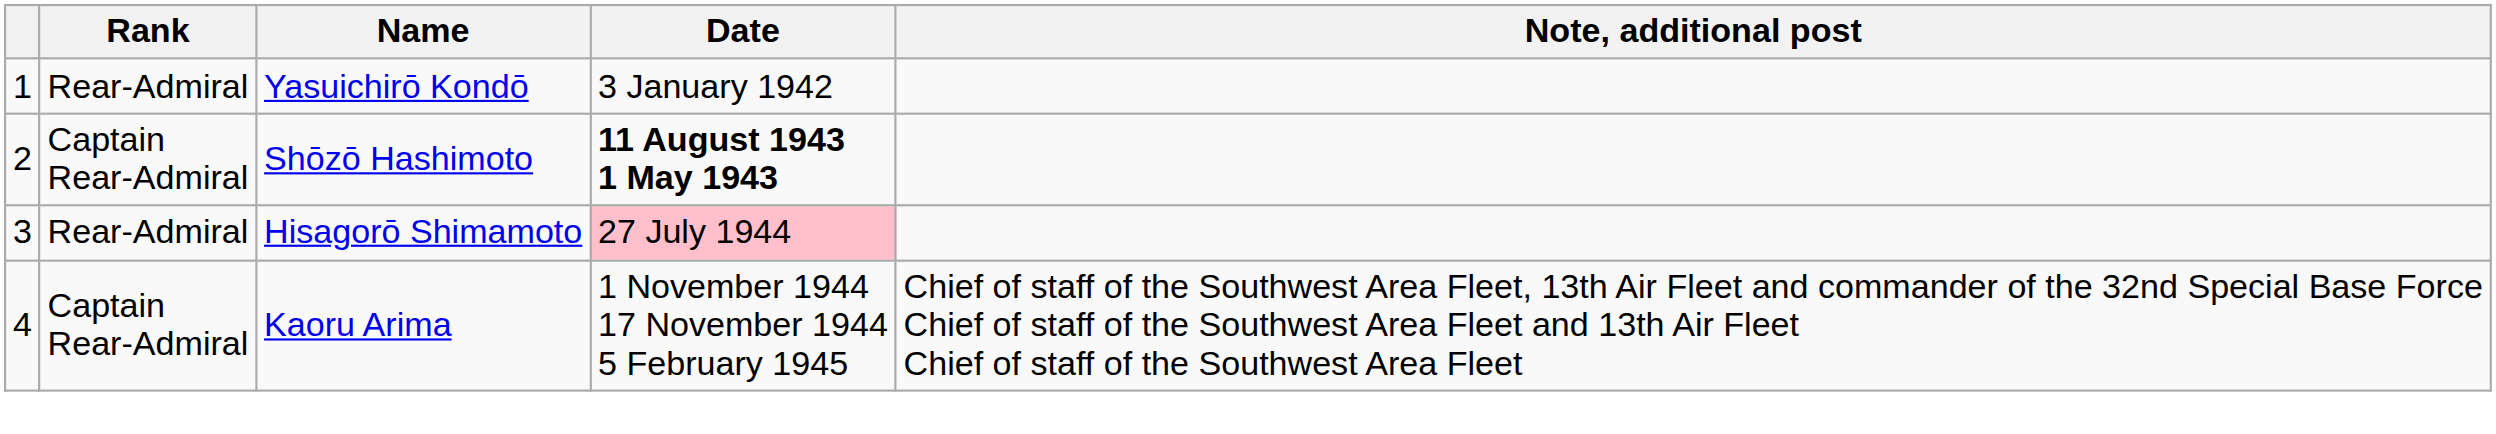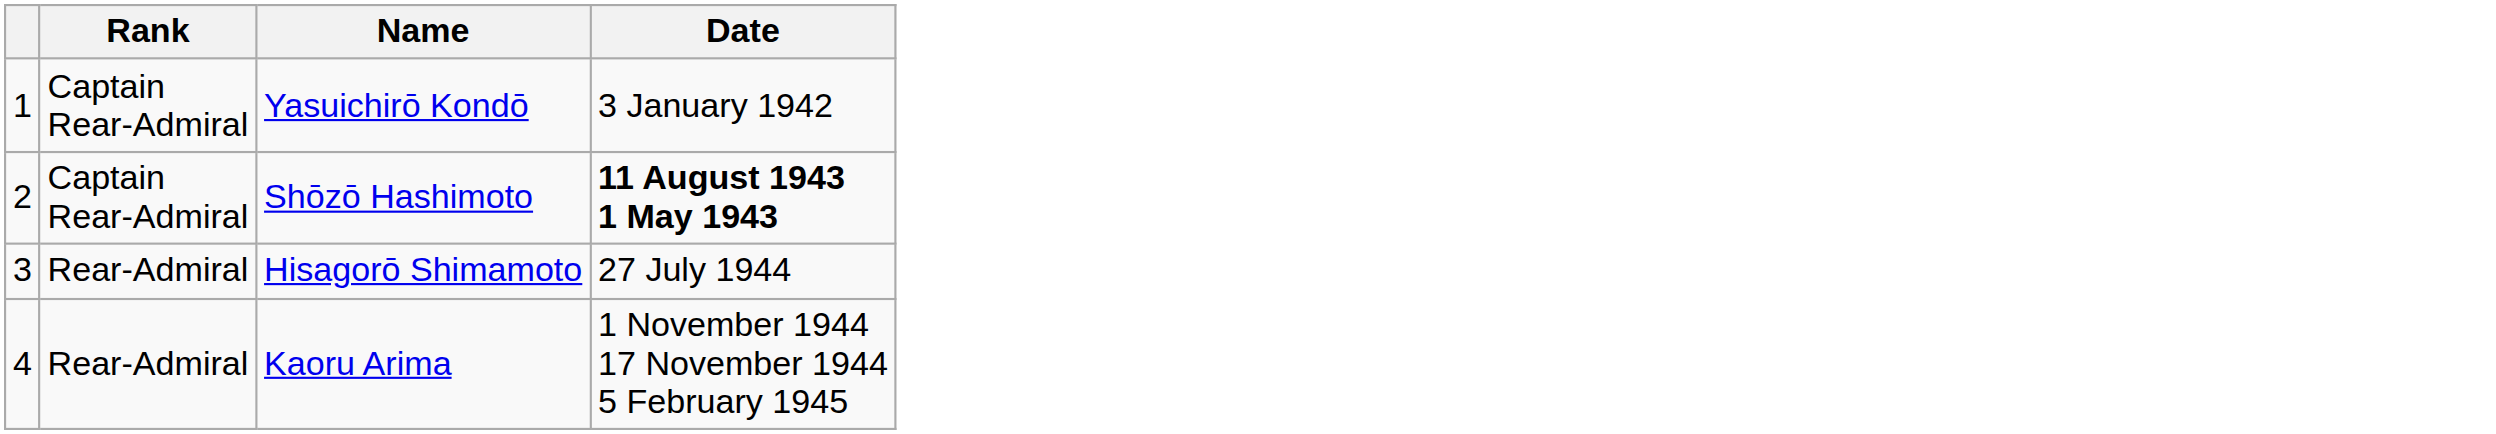- column: Note, additional post | Chief of staff of the Southwest Area Fleet, 13th Air Fleet and commander of the 32nd Special Base Force Chief of staff of the Southwest Area Fleet and 13th Air Fleet Chief of staff of the Southwest Area Fleet
Yasuichirō Kondō | Rank: Rear-Admiral -> Captain Rear-Admiral
Hisagorō Shimamoto | Date: pink background -> no background
Kaoru Arima | Rank: Captain Rear-Admiral -> Rear-Admiral
